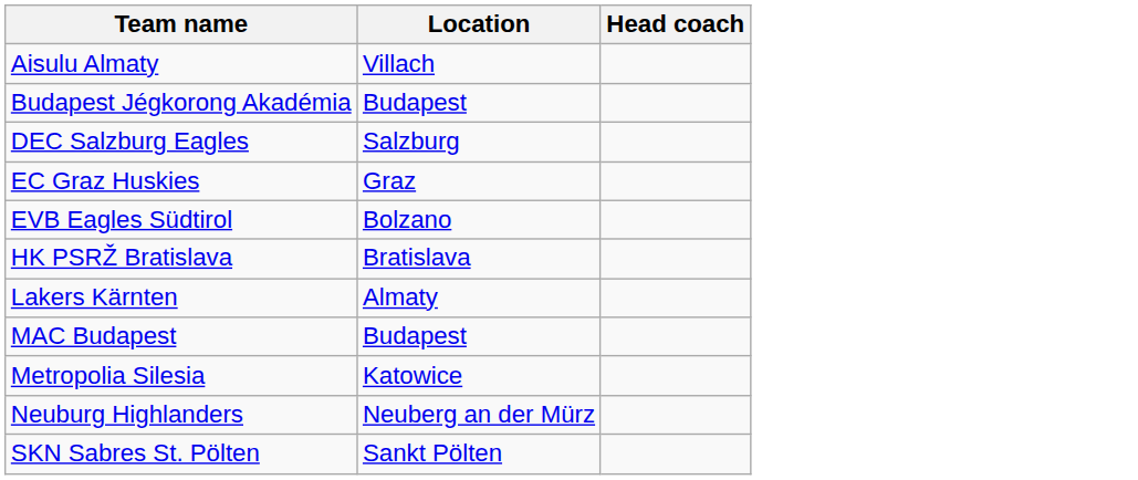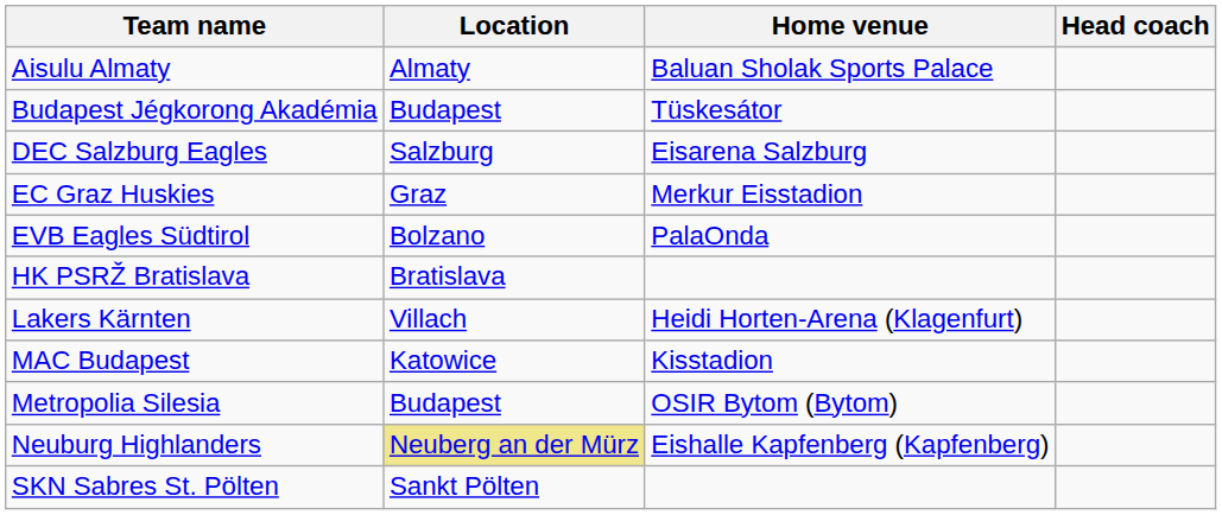+ column: Home venue | Baluan Sholak Sports Palace | Tüskesátor | Eisarena Salzburg | Merkur Eisstadion | PalaOnda | Heidi Horten-Arena (Klagenfurt) | Kisstadion | OSIR Bytom (Bytom) | Eishalle Kapfenberg (Kapfenberg)
Aisulu Almaty | Location: Villach -> Almaty
Lakers Kärnten | Location: Almaty -> Villach
MAC Budapest | Location: Budapest -> Katowice
Metropolia Silesia | Location: Katowice -> Budapest
Neuburg Highlanders | Location: no background -> khaki background
